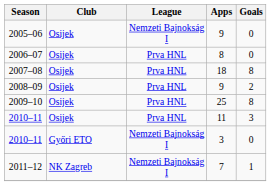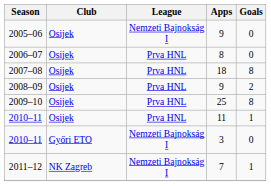2010–11 / 11 | Goals: 3 -> 1
